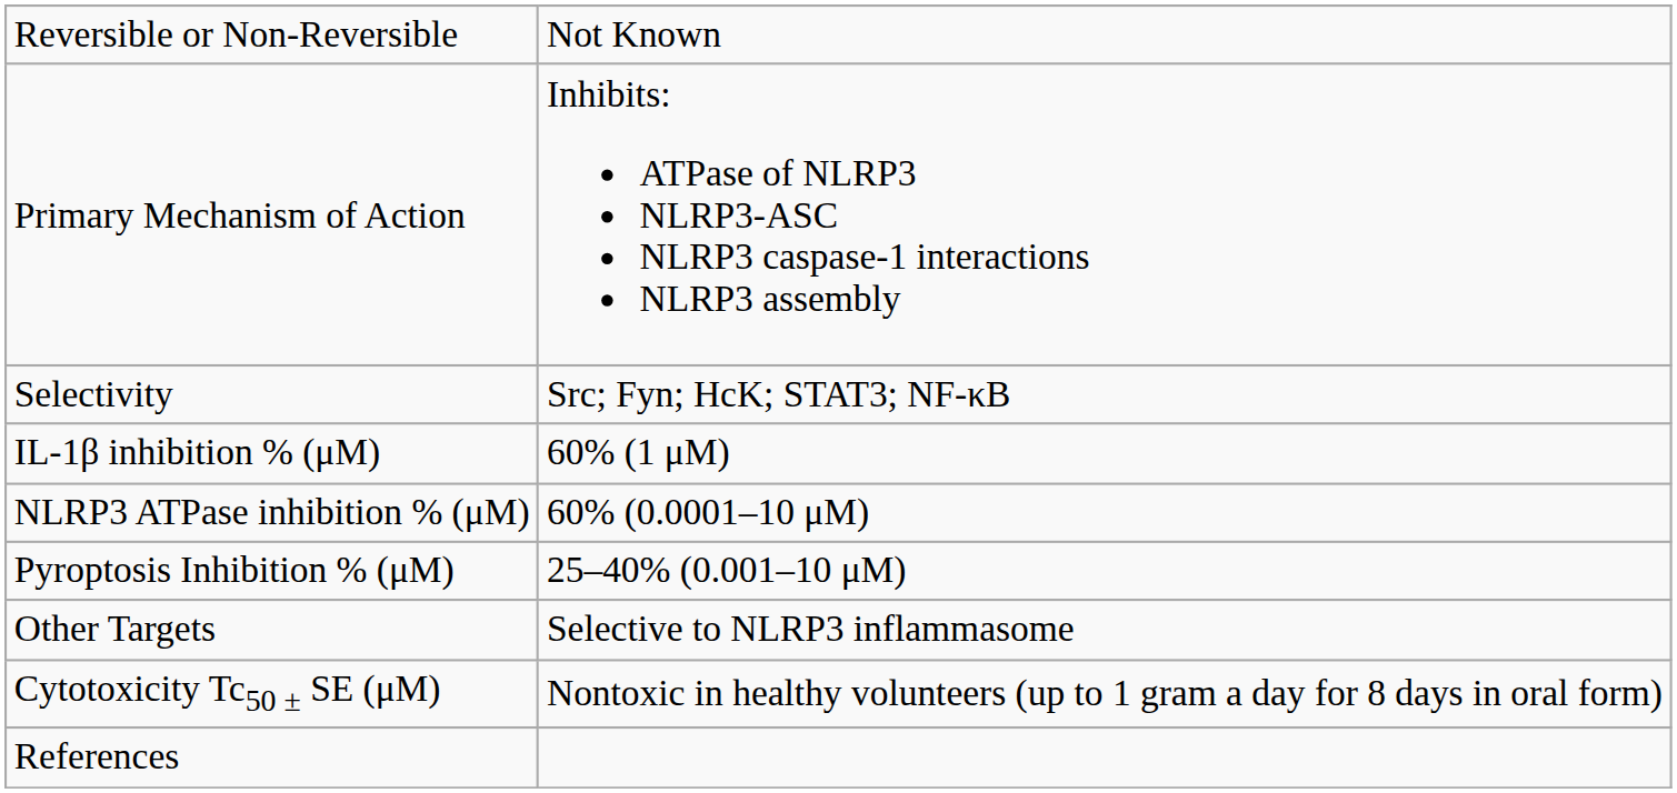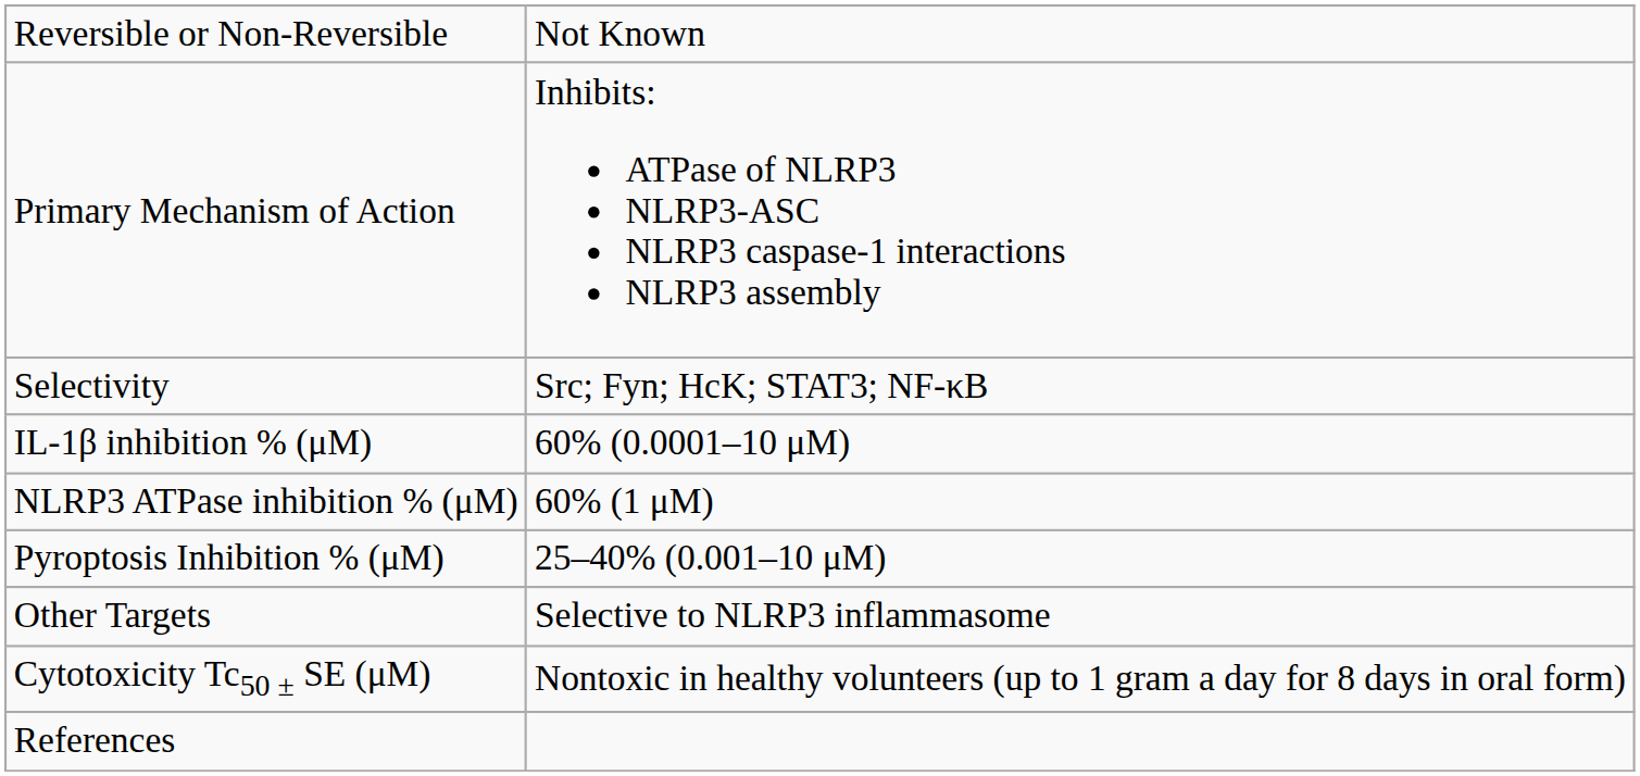IL-1β inhibition % (μM) | column 2: 60% (1 μM) -> 60% (0.0001–10 μM)
NLRP3 ATPase inhibition % (μM) | column 2: 60% (0.0001–10 μM) -> 60% (1 μM)
